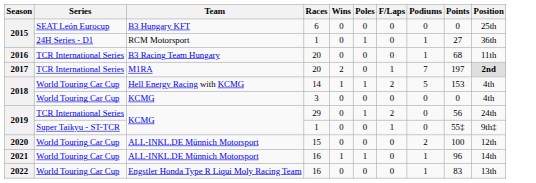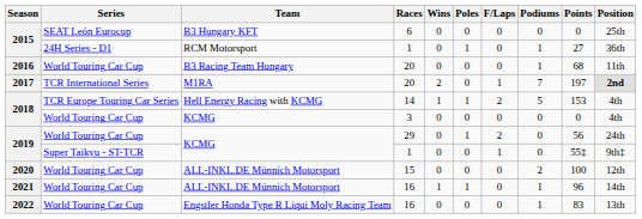2016 | Series: TCR International Series -> World Touring Car Cup
2018 / 14 | Series: World Touring Car Cup -> TCR Europe Touring Car Series
2019 / 29 | Series: TCR International Series -> World Touring Car Cup
